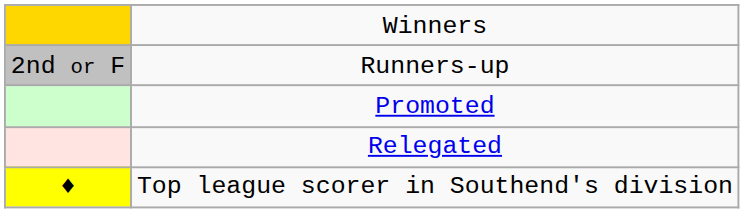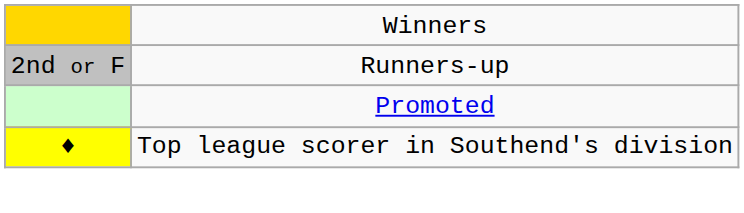- row: Relegated
